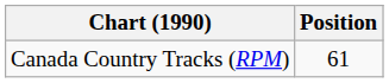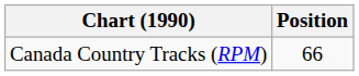Canada Country Tracks (RPM) | Position: 61 -> 66
